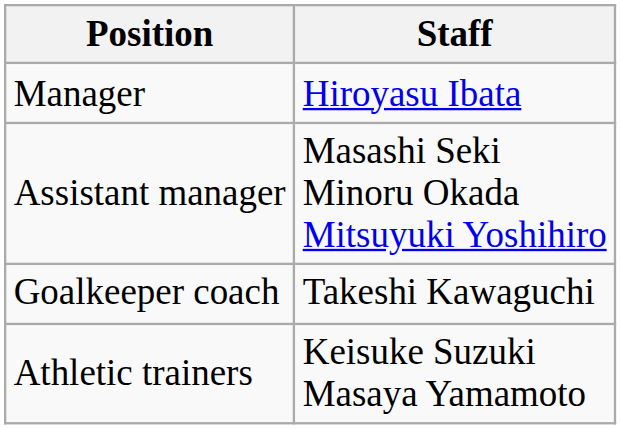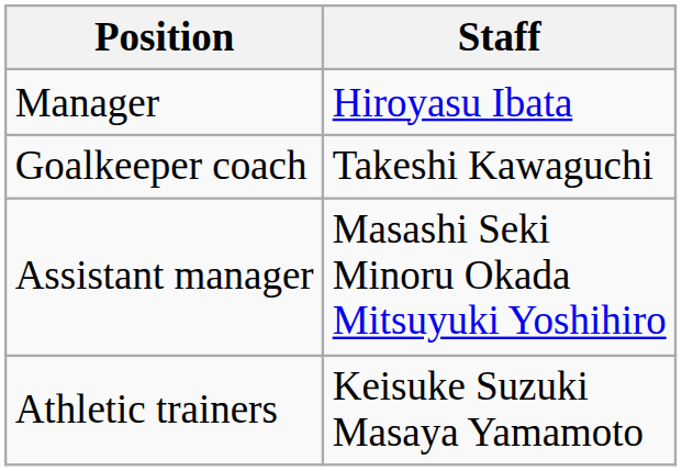rows swapped: Assistant manager <-> Goalkeeper coach
